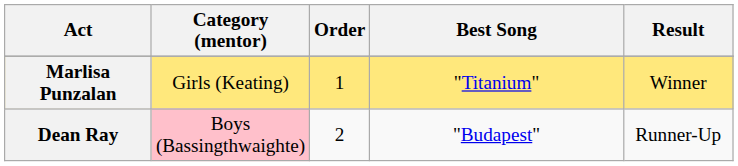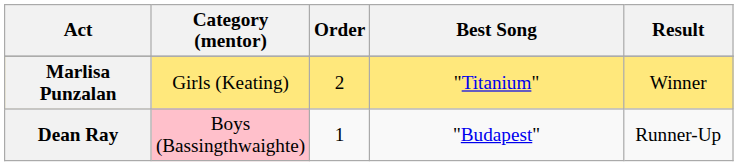Marlisa Punzalan | Order: 1 -> 2
Dean Ray | Order: 2 -> 1
